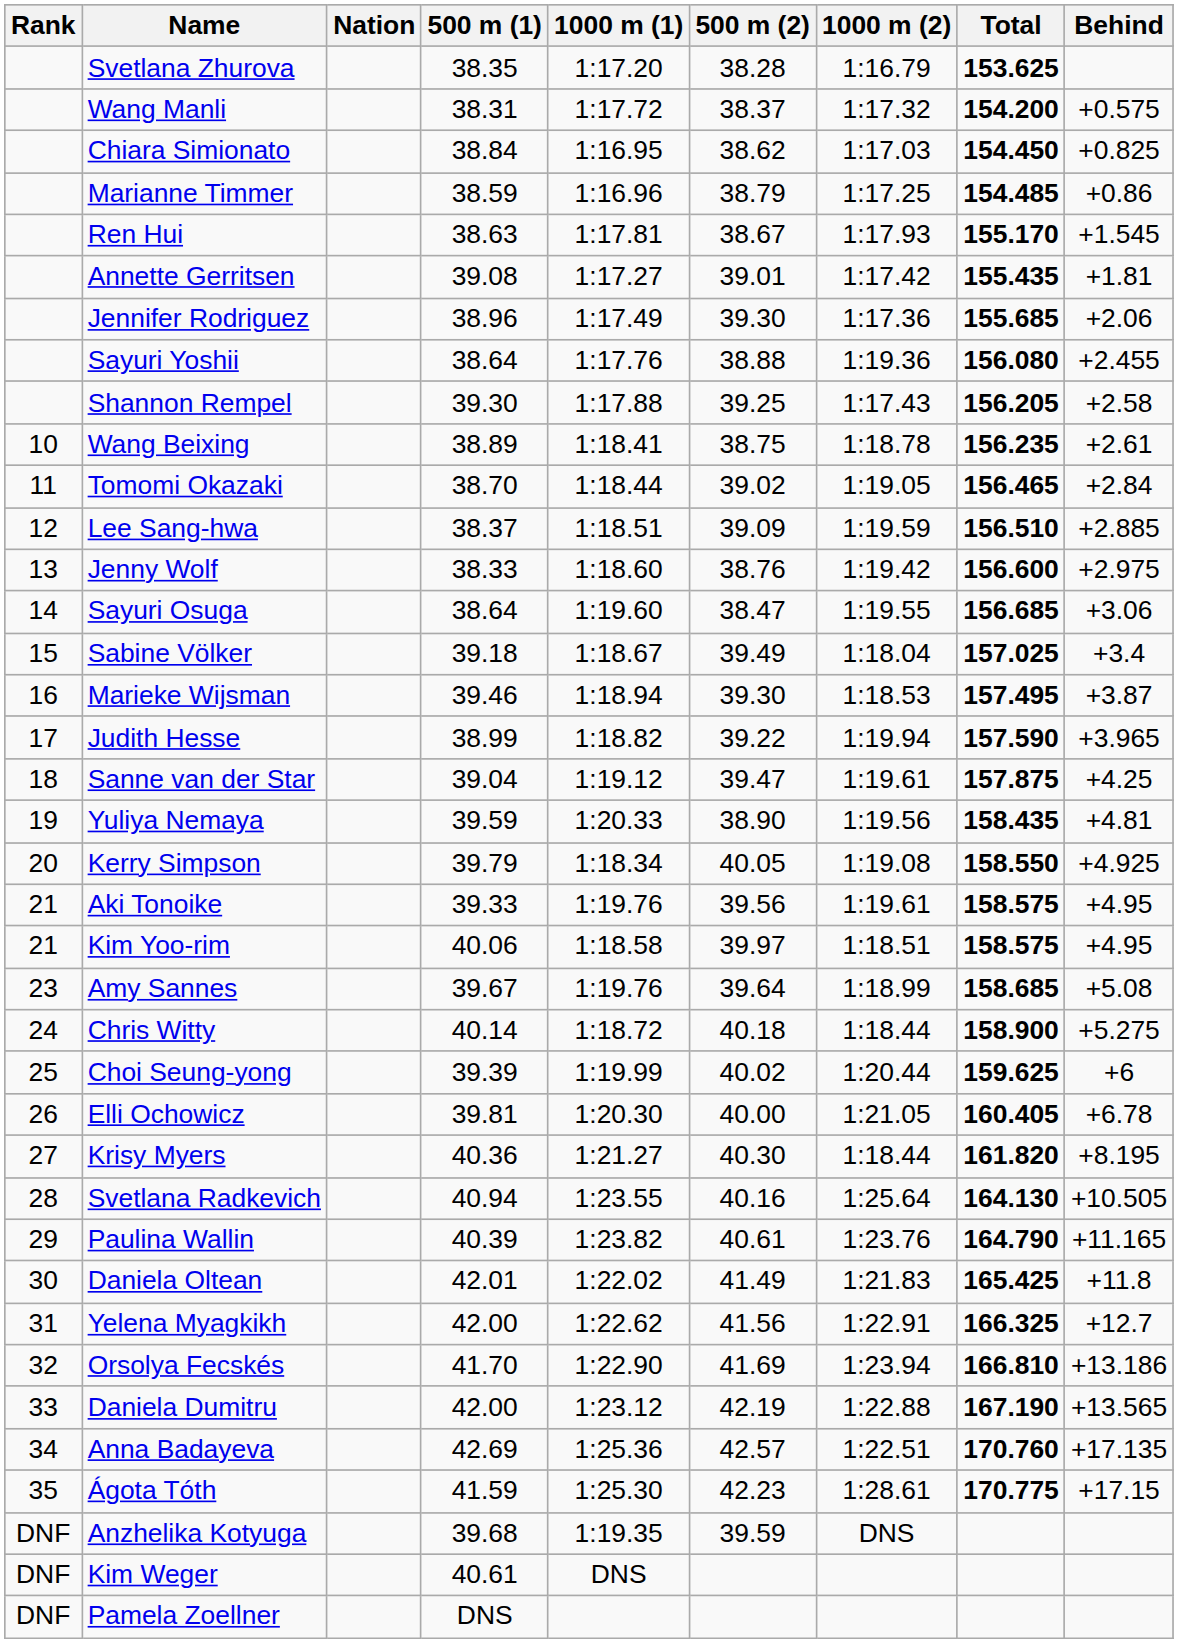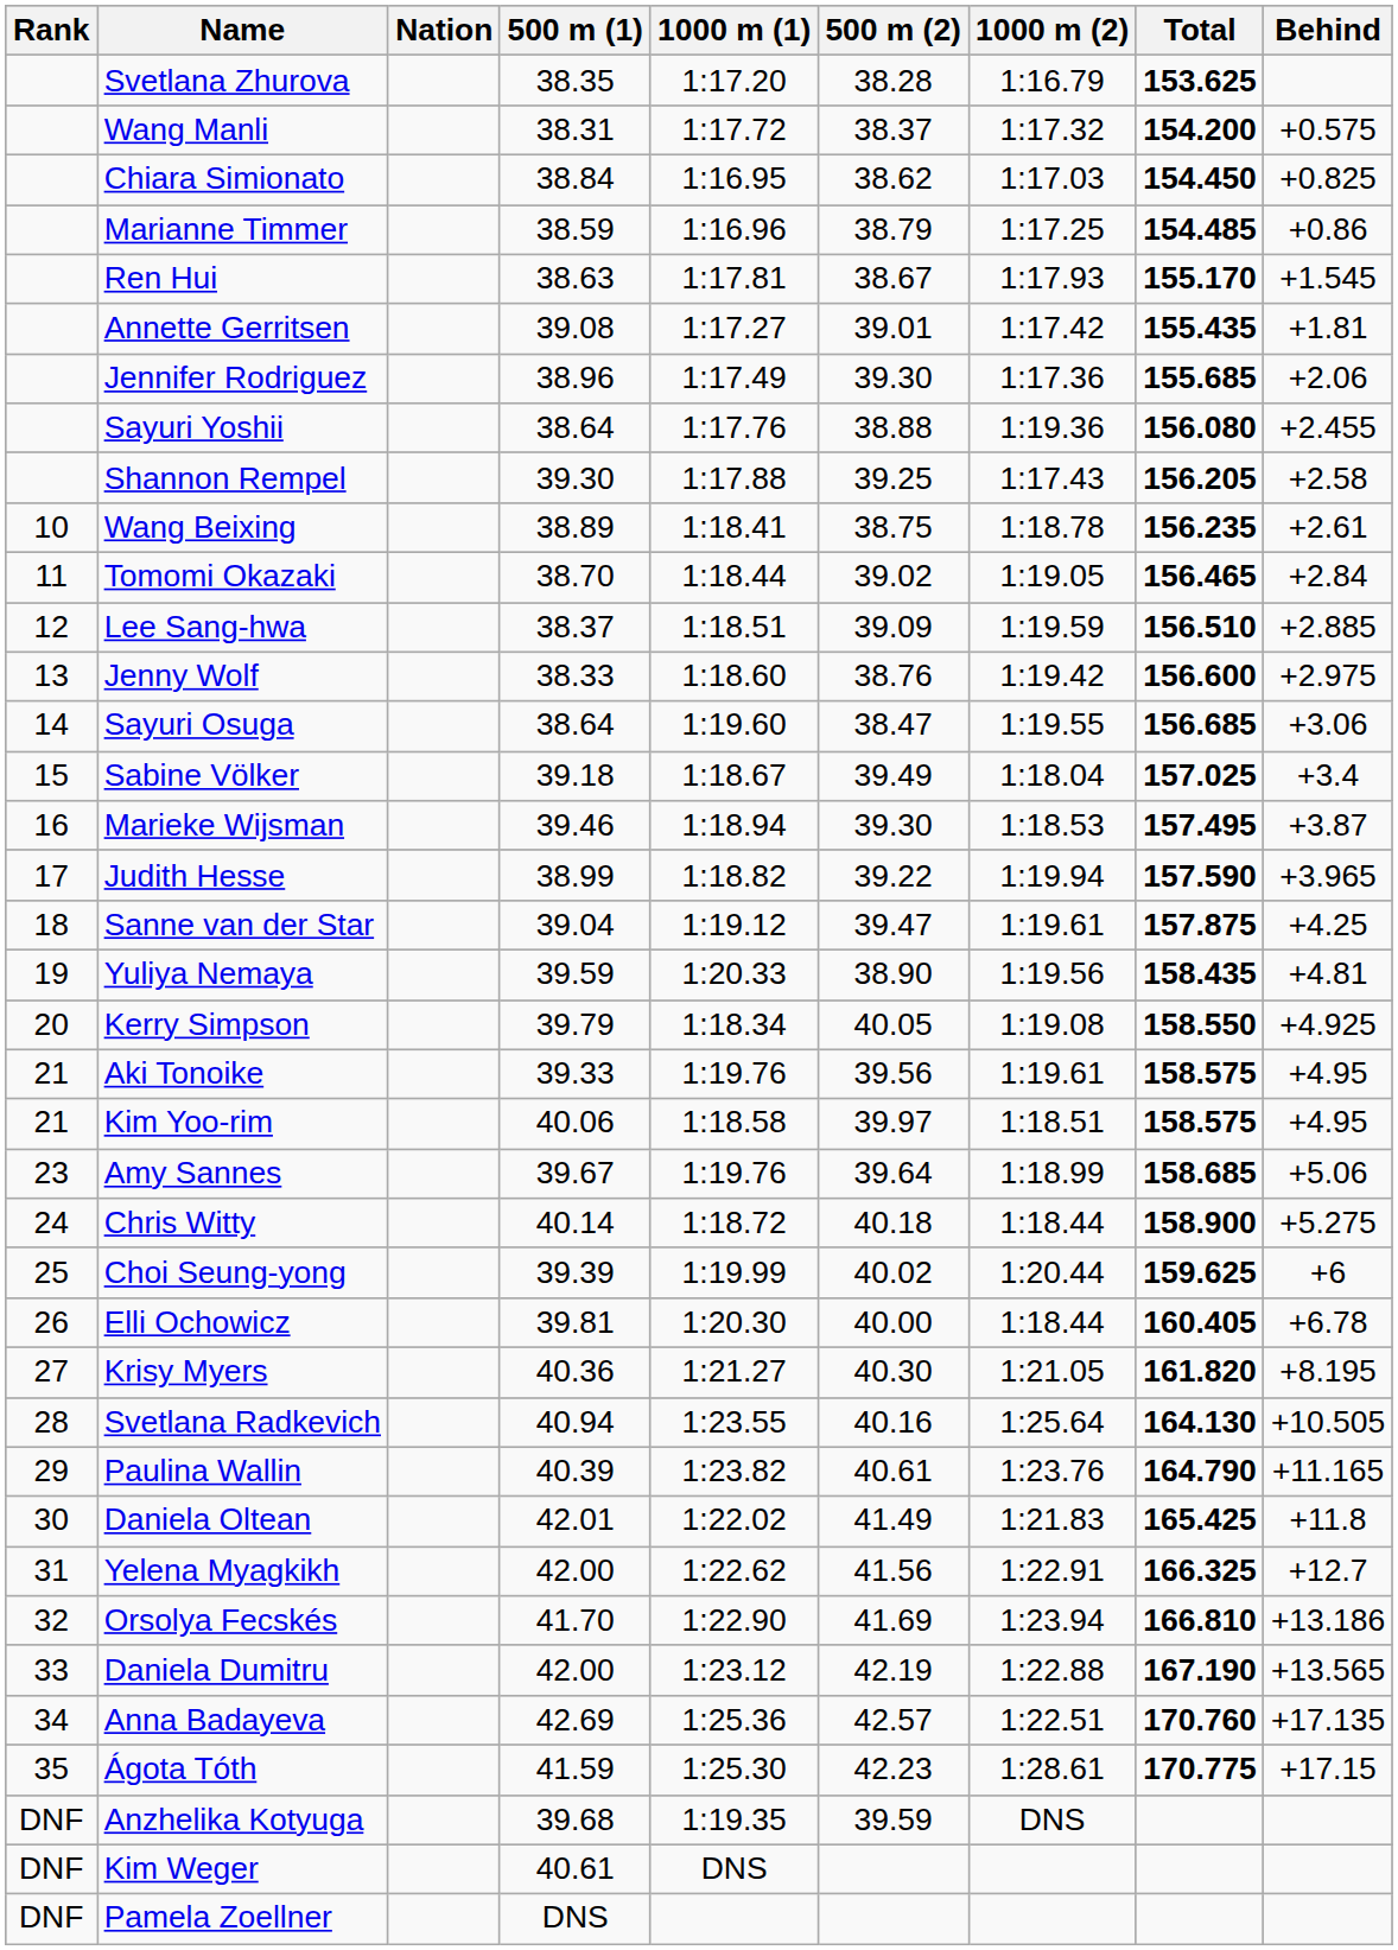Amy Sannes | Behind: +5.08 -> +5.06
Elli Ochowicz | 1000 m (2): 1:21.05 -> 1:18.44
Krisy Myers | 1000 m (2): 1:18.44 -> 1:21.05
